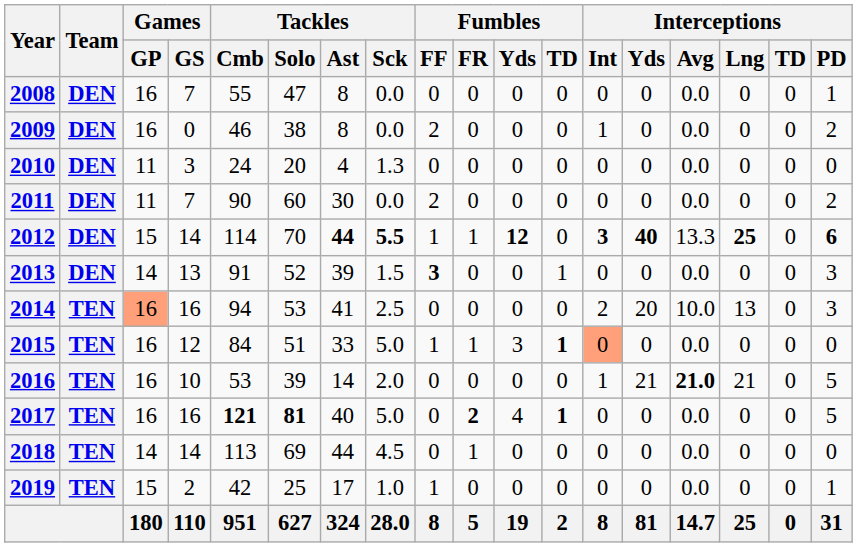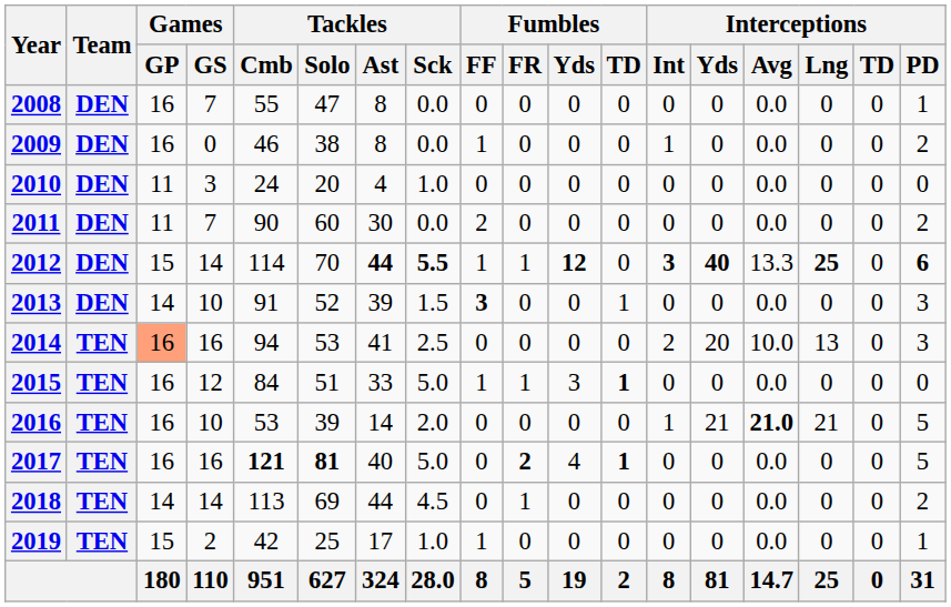2009 | Fumbles / FF: 2 -> 1
2010 | Tackles / Sck: 1.3 -> 1.0
2013 | Games / GS: 13 -> 10
2015 | Interceptions / Int: lightsalmon background -> no background
2018 | Interceptions / PD: 0 -> 2
